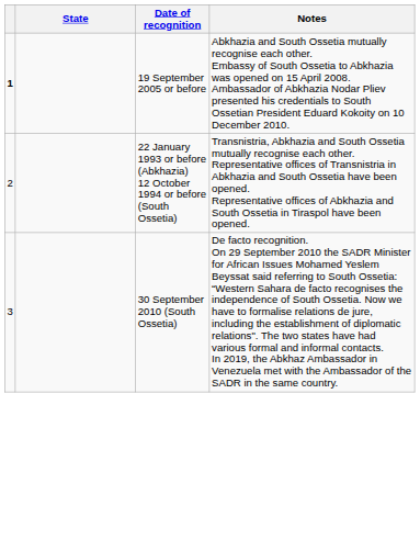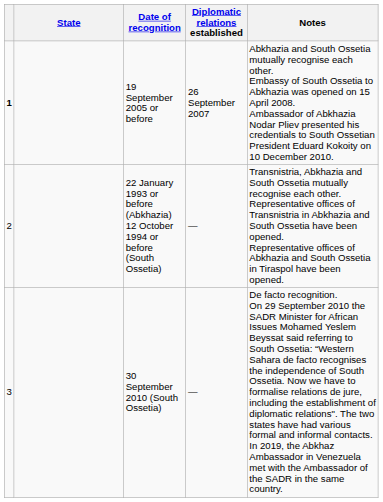+ column: Diplomatic relations established | 26 September 2007 | — | —
